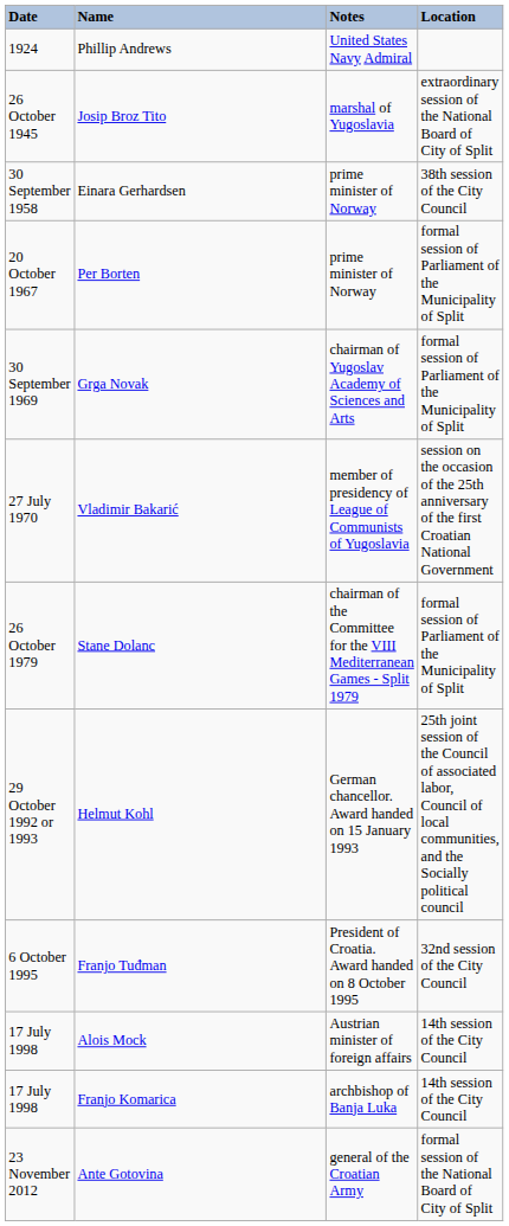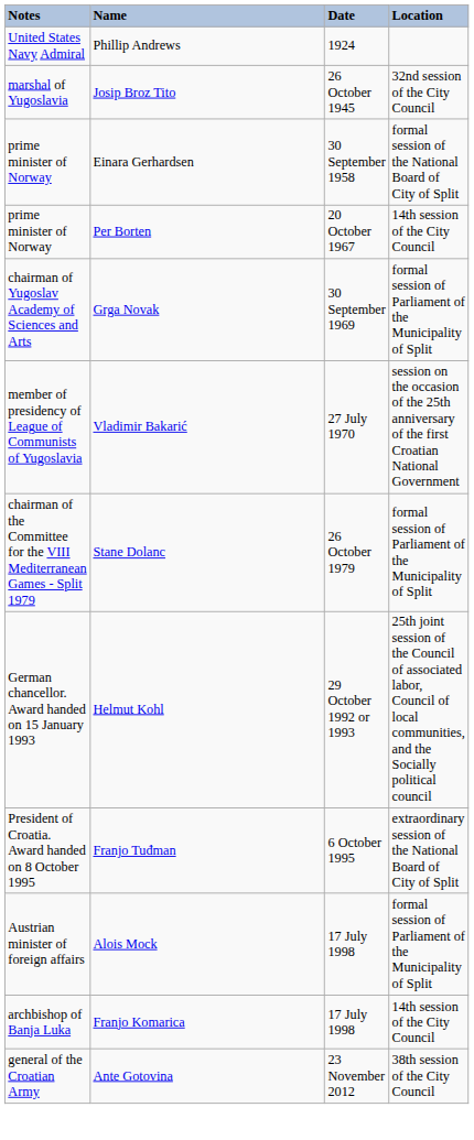columns swapped: Date <-> Notes
Josip Broz Tito | Location: extraordinary session of the National Board of City of Split -> 32nd session of the City Council
Einara Gerhardsen | Location: 38th session of the City Council -> formal session of the National Board of City of Split
Per Borten | Location: formal session of Parliament of the Municipality of Split -> 14th session of the City Council
Franjo Tuđman | Location: 32nd session of the City Council -> extraordinary session of the National Board of City of Split
Alois Mock | Location: 14th session of the City Council -> formal session of Parliament of the Municipality of Split
Ante Gotovina | Location: formal session of the National Board of City of Split -> 38th session of the City Council
